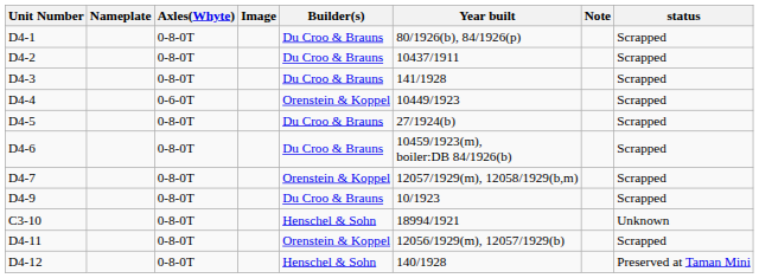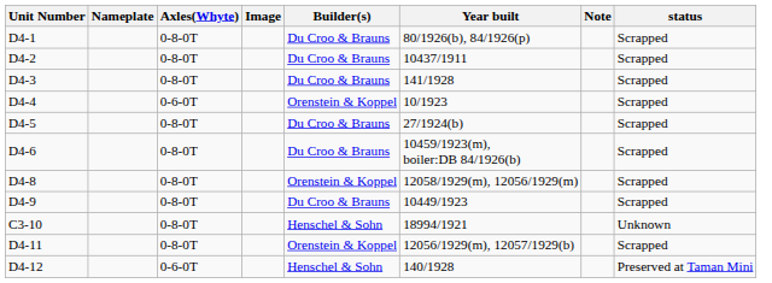D4-4 | Year built: 10449/1923 -> 10/1923
- row: D4-7 | 0-8-0T | Orenstein & Koppel | 12057/1929(m), 12058/1929(b,m) | Scrapped
+ row: D4-8 | 0-8-0T | Orenstein & Koppel | 12058/1929(m), 12056/1929(m) | Scrapped
D4-9 | Year built: 10/1923 -> 10449/1923
D4-12 | Axles(Whyte): 0-8-0T -> 0-6-0T
